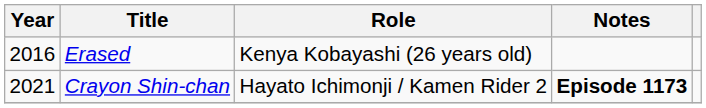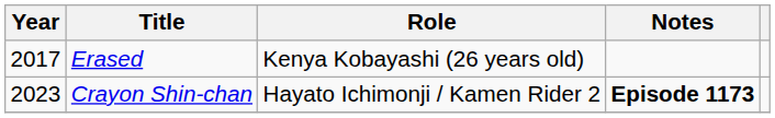Erased | Year: 2016 -> 2017
Crayon Shin-chan | Year: 2021 -> 2023
